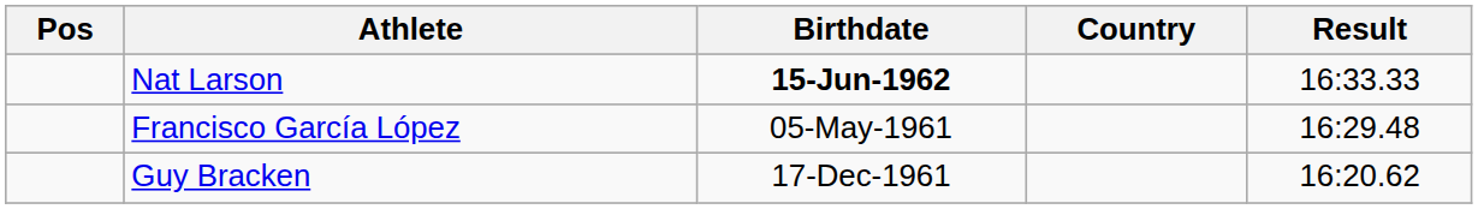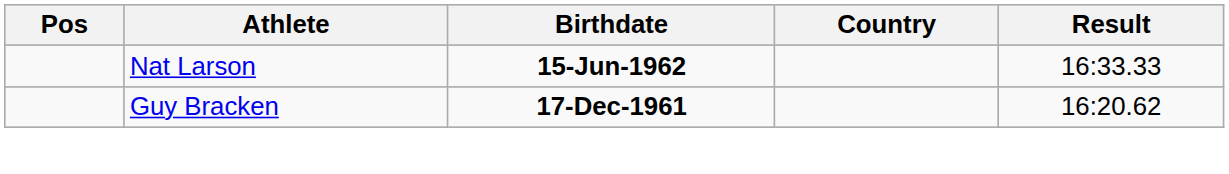- row: Francisco García López | 05-May-1961 | 16:29.48
Guy Bracken | Birthdate: normal -> bold
